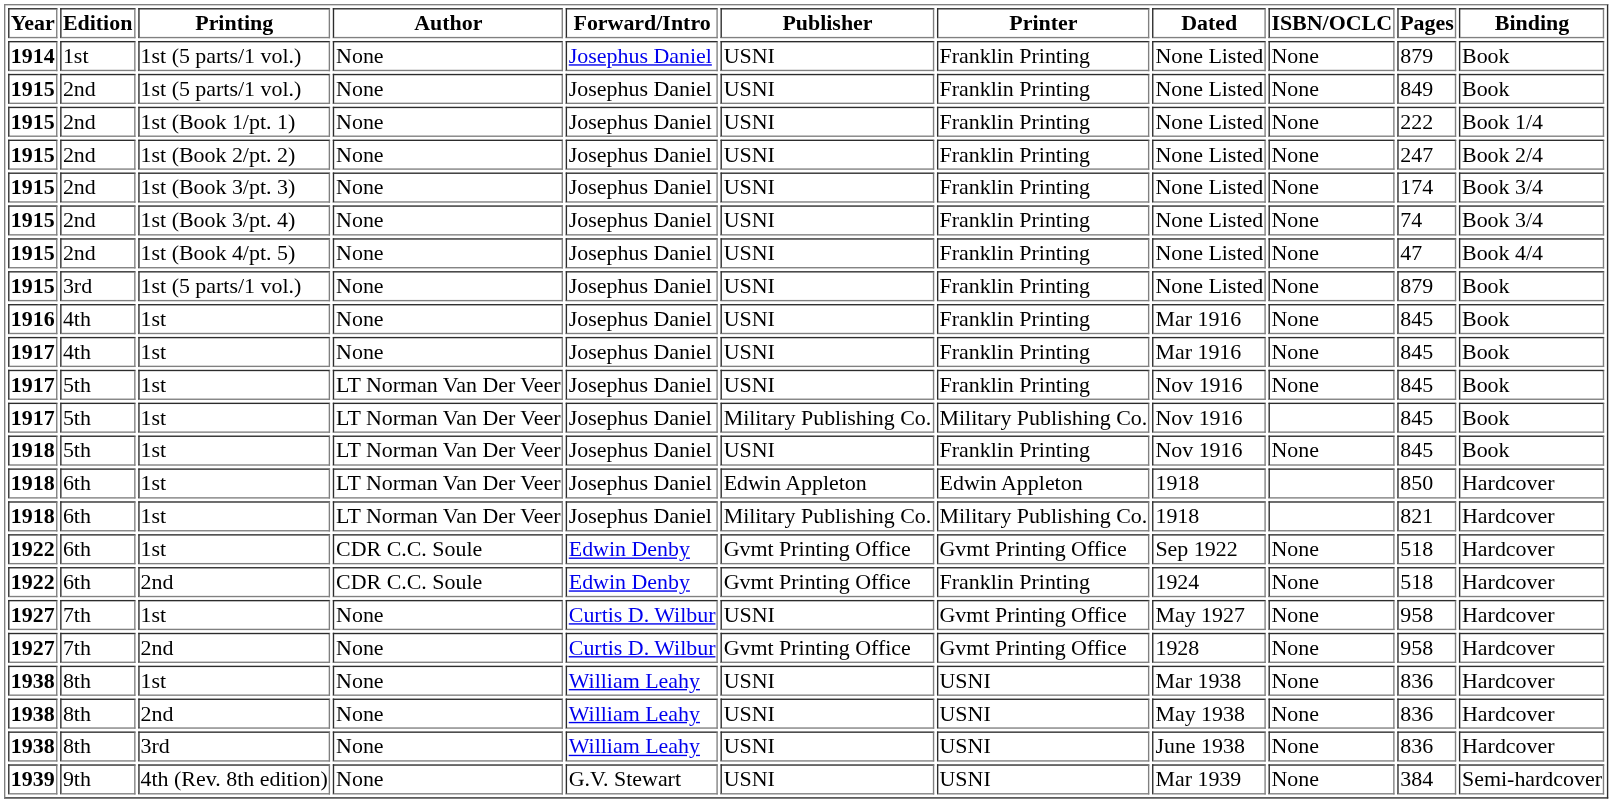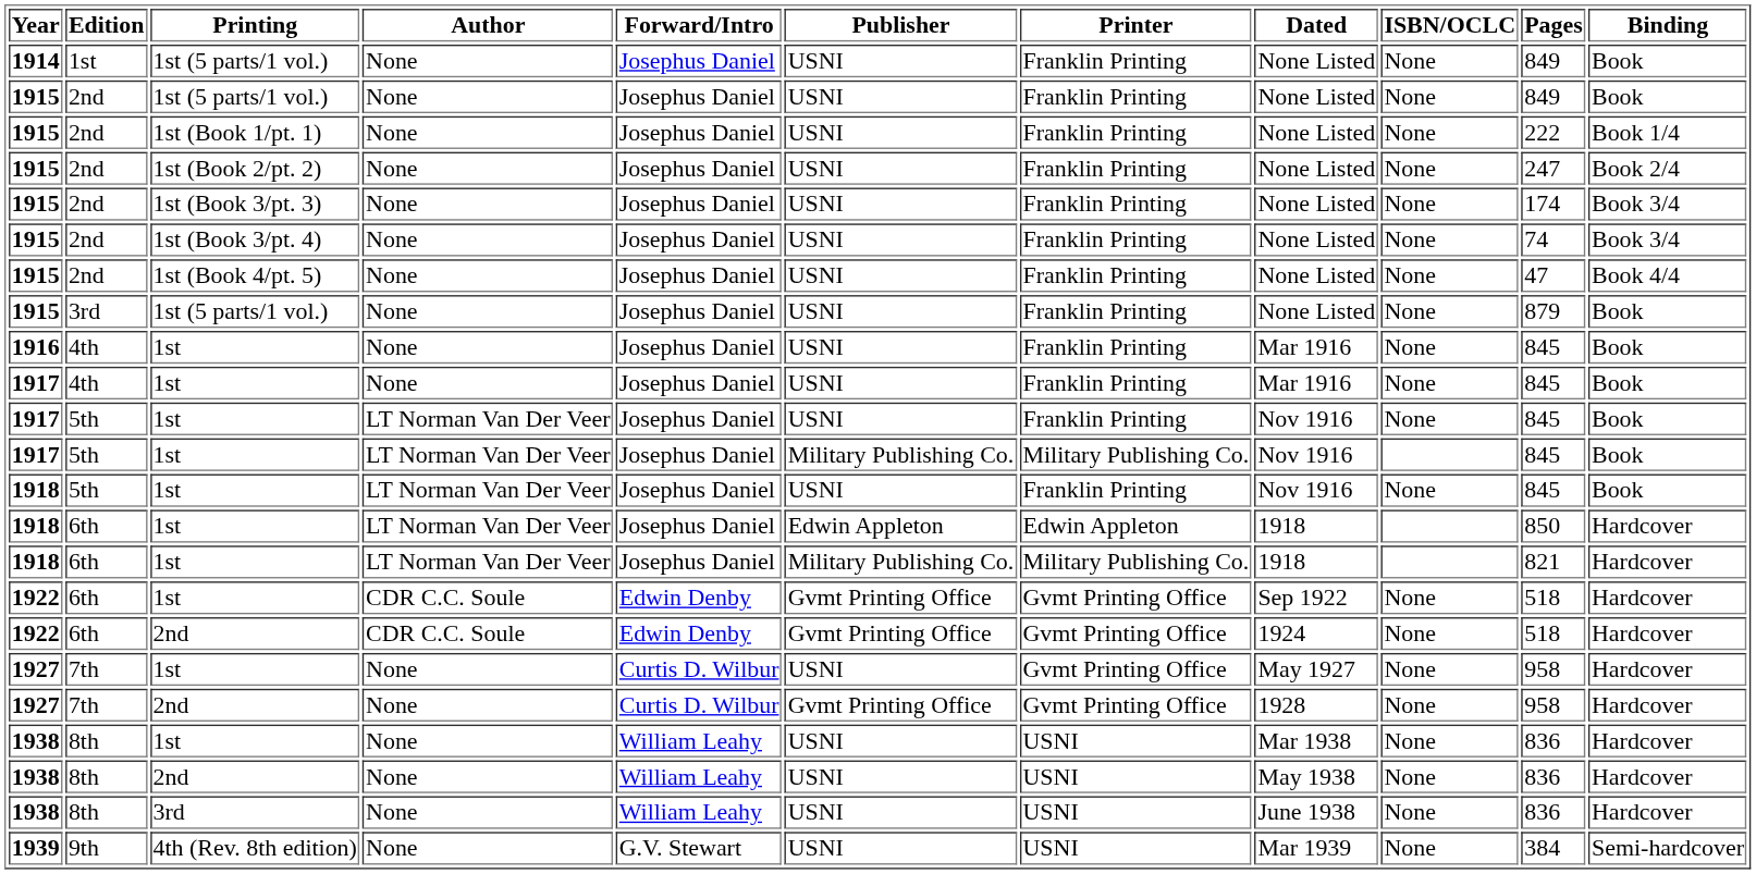1914 / 1st (5 parts/1 vol.) | Pages: 879 -> 849
1922 / 2nd | Printer: Franklin Printing -> Gvmt Printing Office
